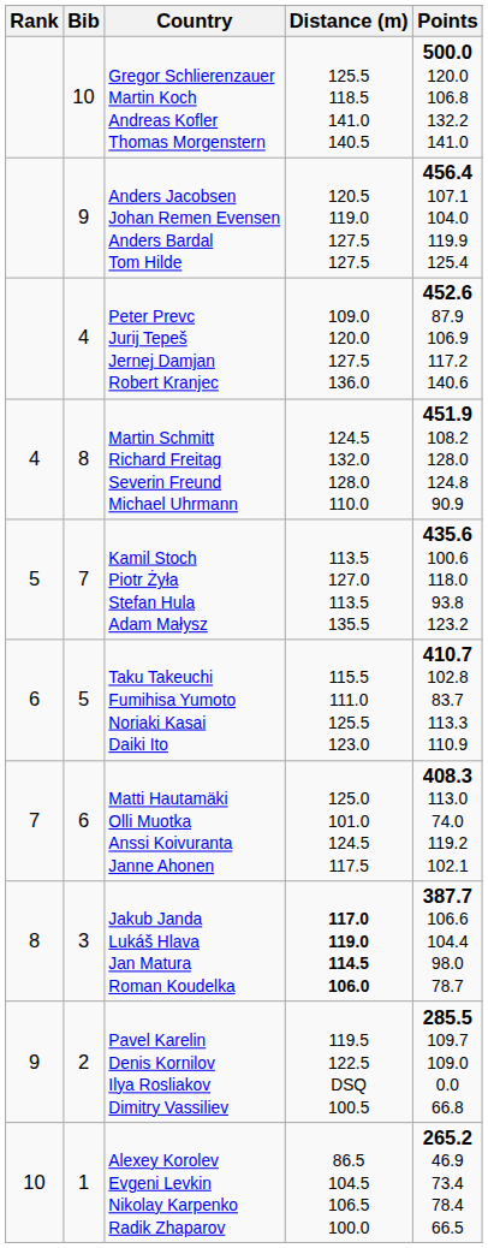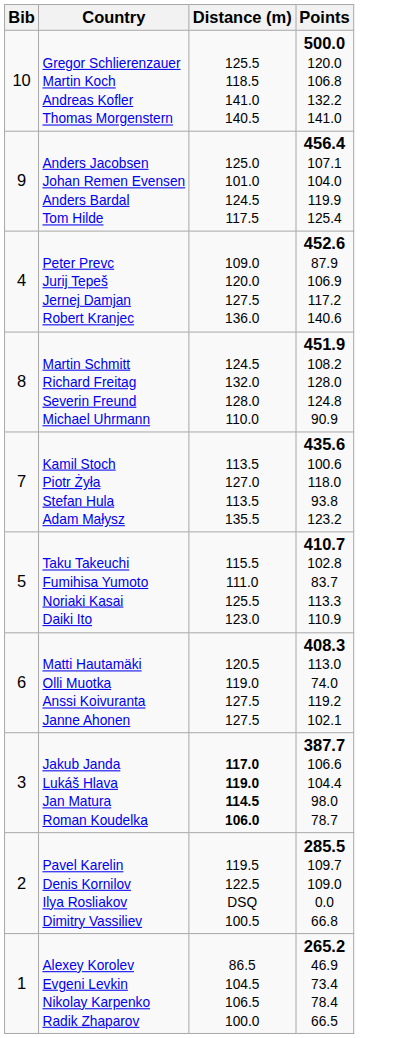- column: Rank | 4 | 5 | 6 | 7 | 8 | 9 | 10
Anders Jacobsen Johan Remen Evensen Anders Bardal Tom Hilde | Distance (m): 120.5 119.0 127.5 127.5 -> 125.0 101.0 124.5 117.5
Matti Hautamäki Olli Muotka Anssi Koivuranta Janne Ahonen | Distance (m): 125.0 101.0 124.5 117.5 -> 120.5 119.0 127.5 127.5
